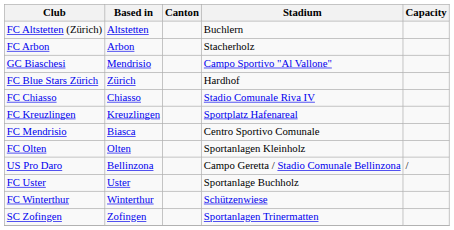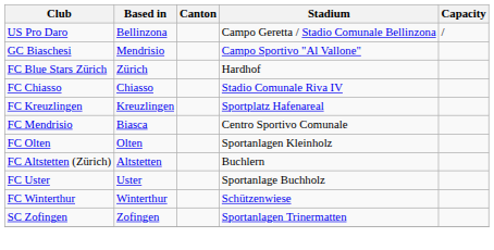rows swapped: FC Altstetten (Zürich) <-> US Pro Daro
- row: FC Arbon | Arbon | Stacherholz
